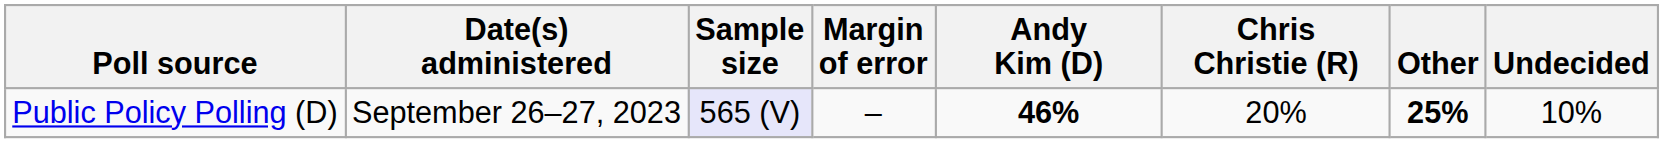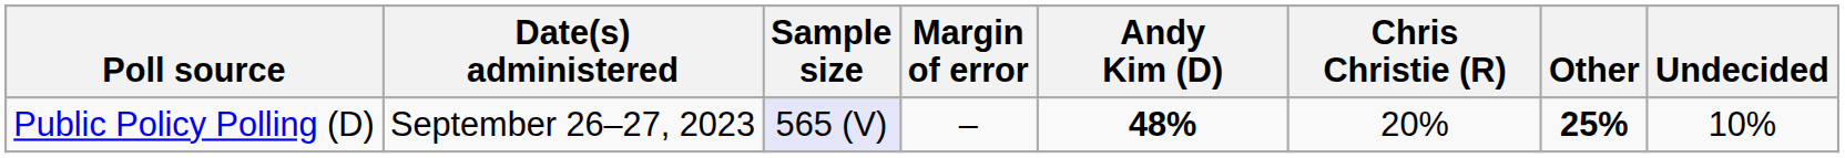Public Policy Polling (D) | Andy Kim (D): 46% -> 48%
